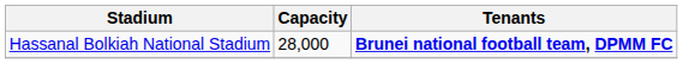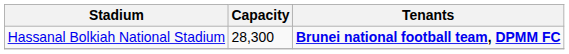Hassanal Bolkiah National Stadium | Capacity: 28,000 -> 28,300
